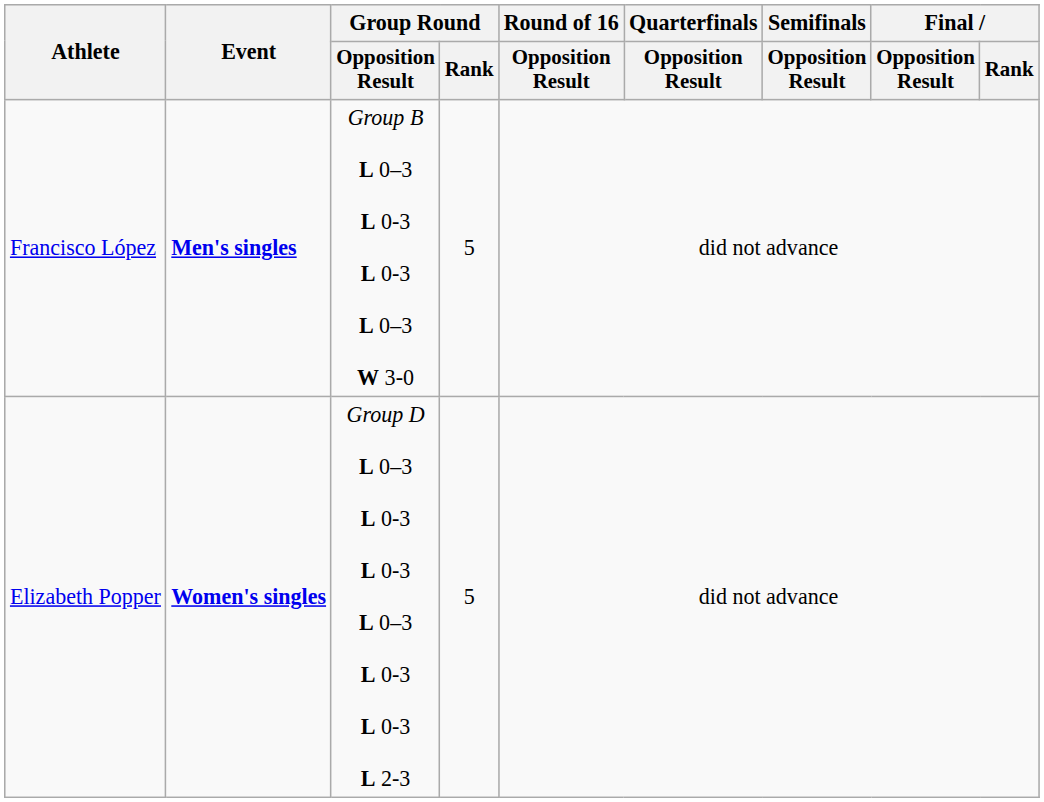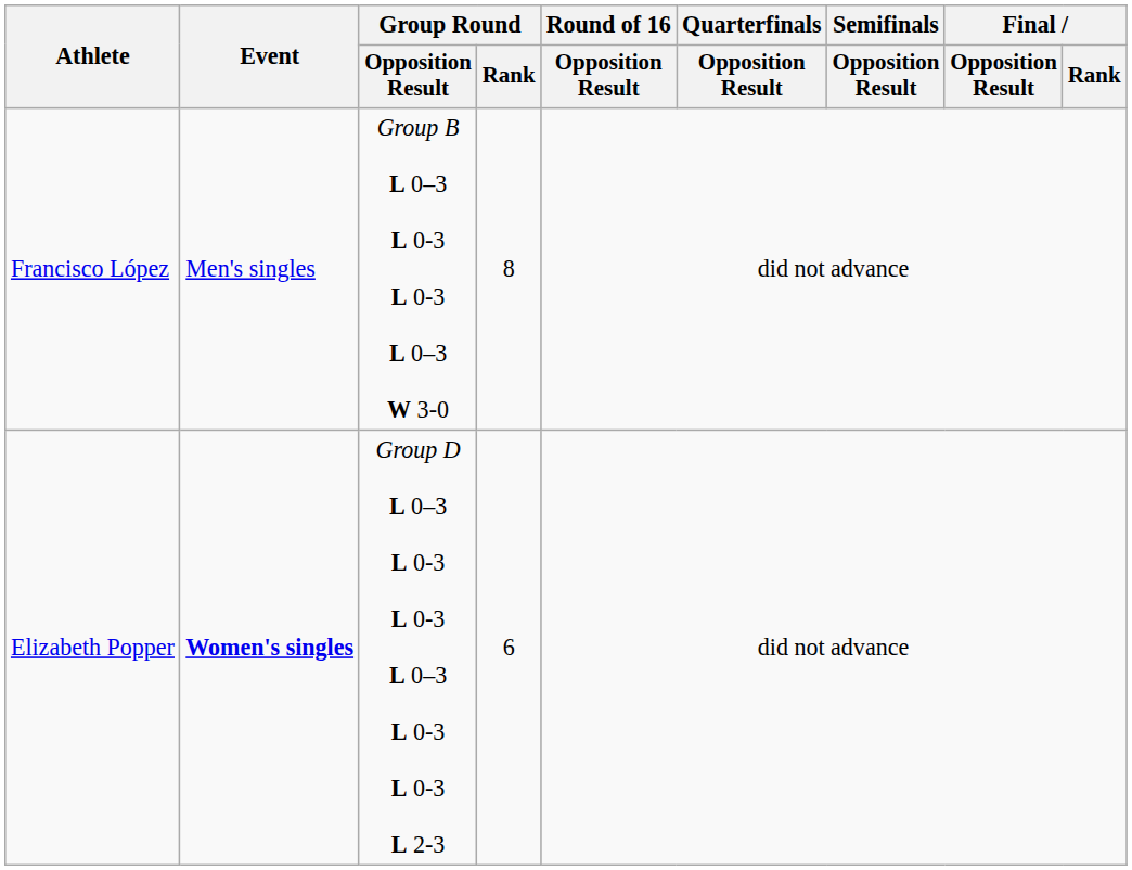Francisco López | Event: bold -> normal
Francisco López | Group Round / Rank: 5 -> 8
Elizabeth Popper | Group Round / Rank: 5 -> 6
